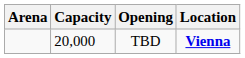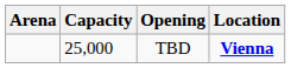TBD | Capacity: 20,000 -> 25,000
